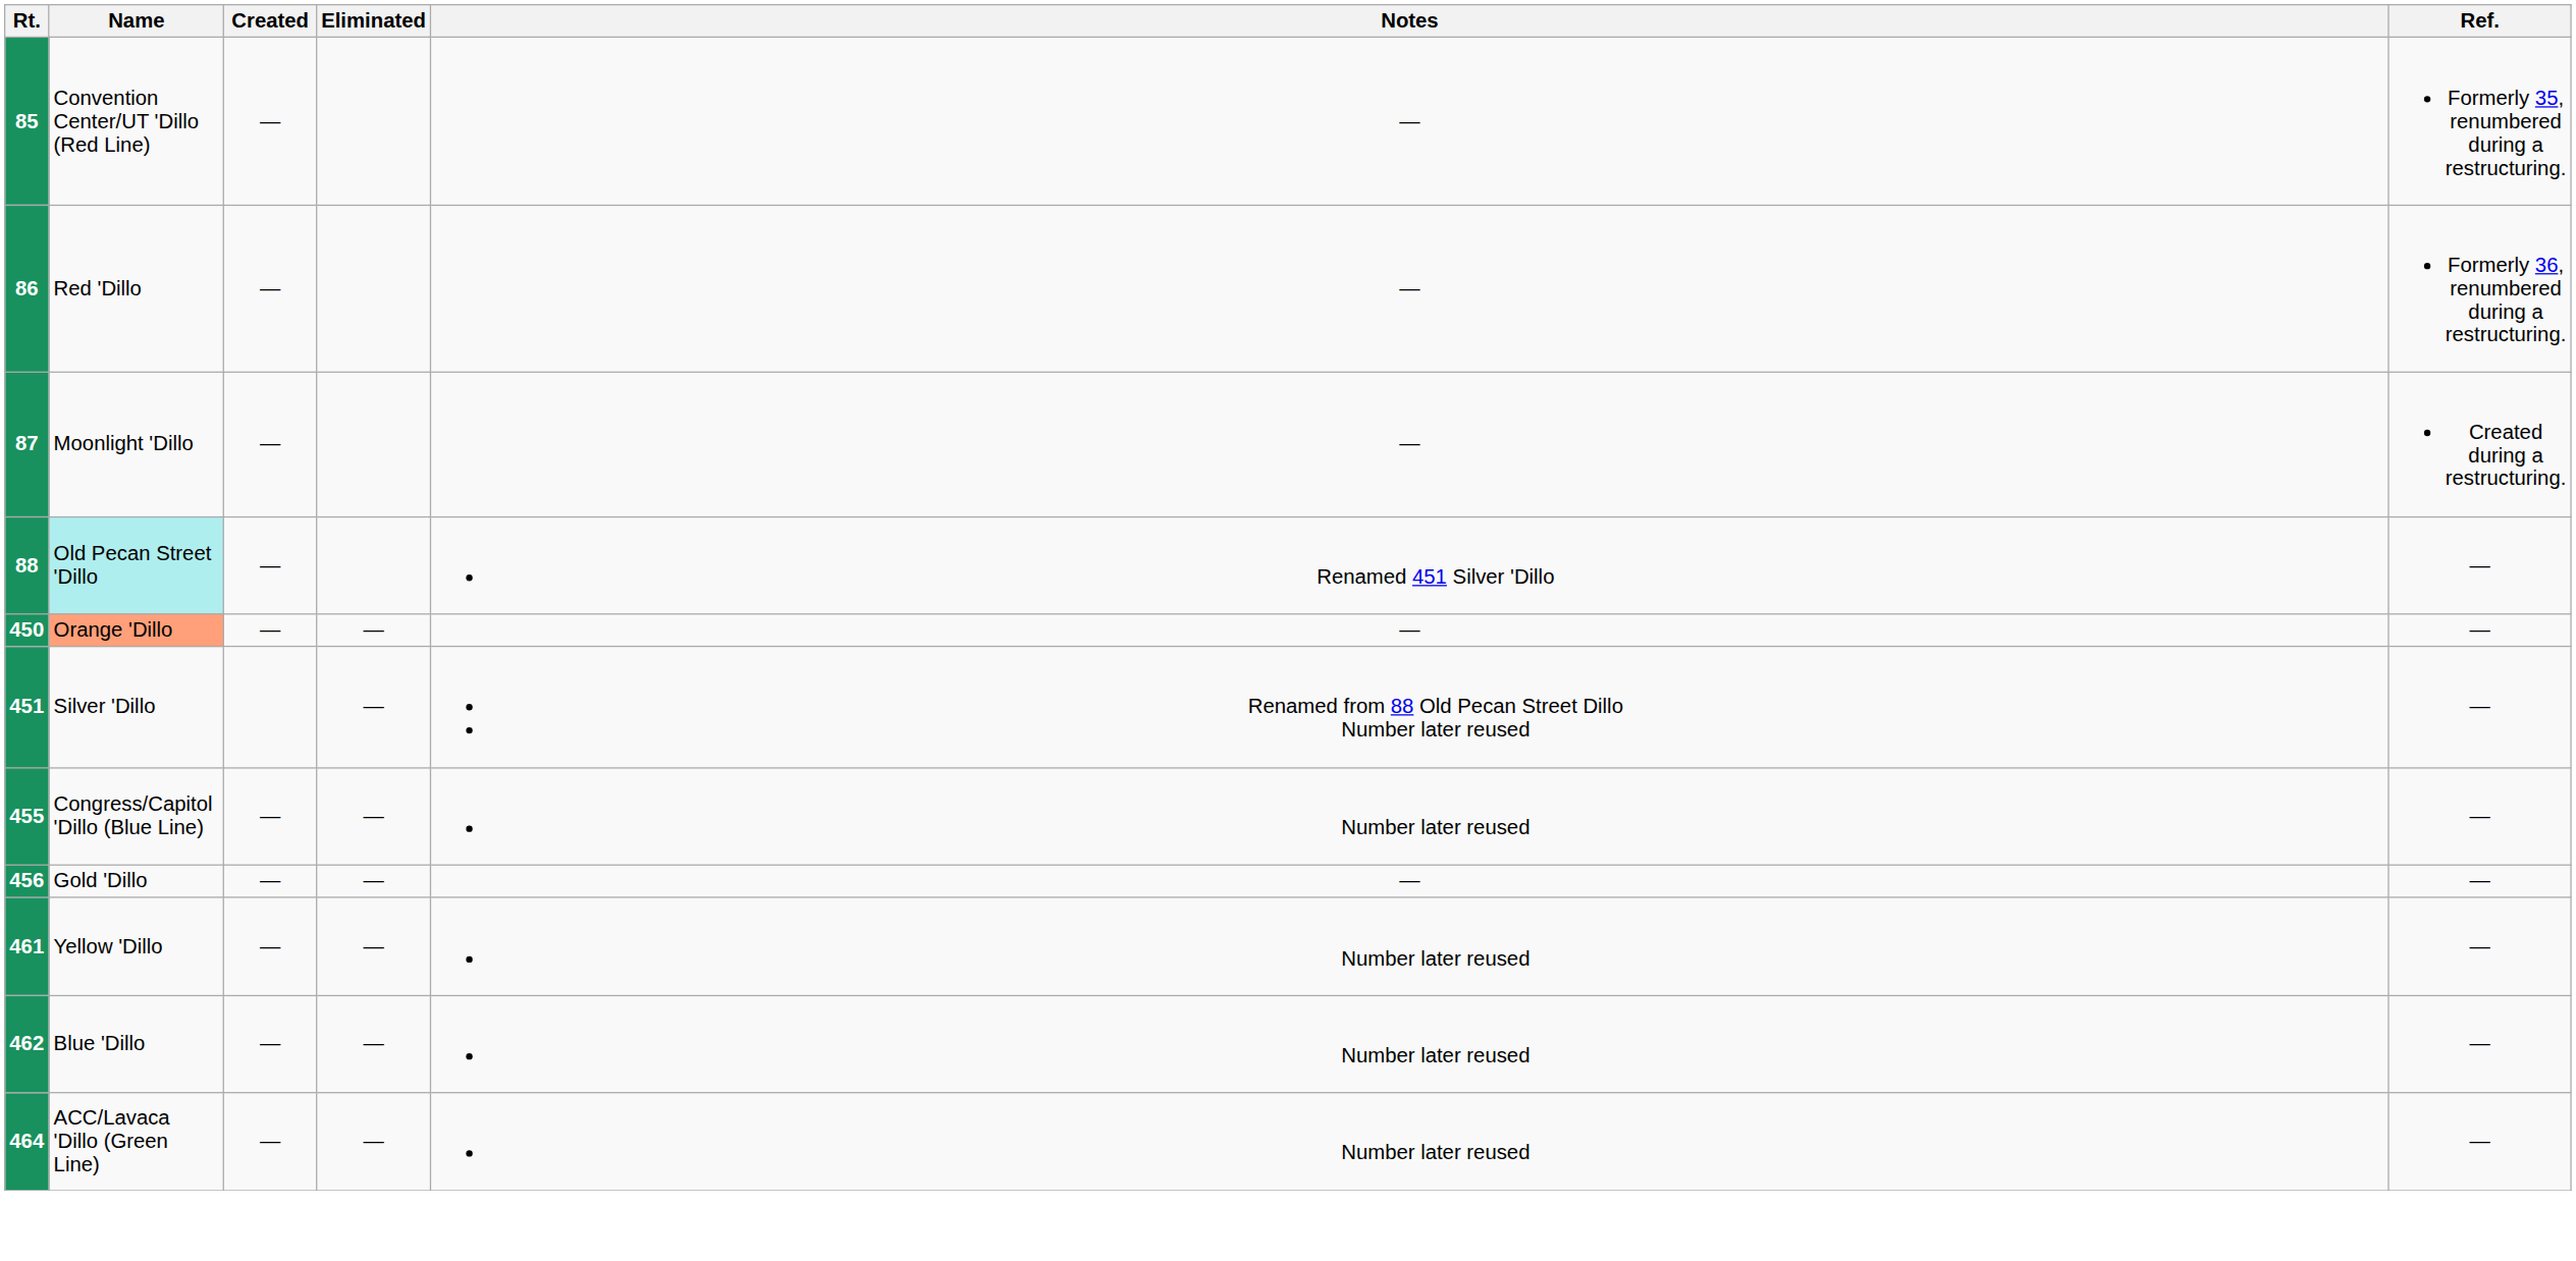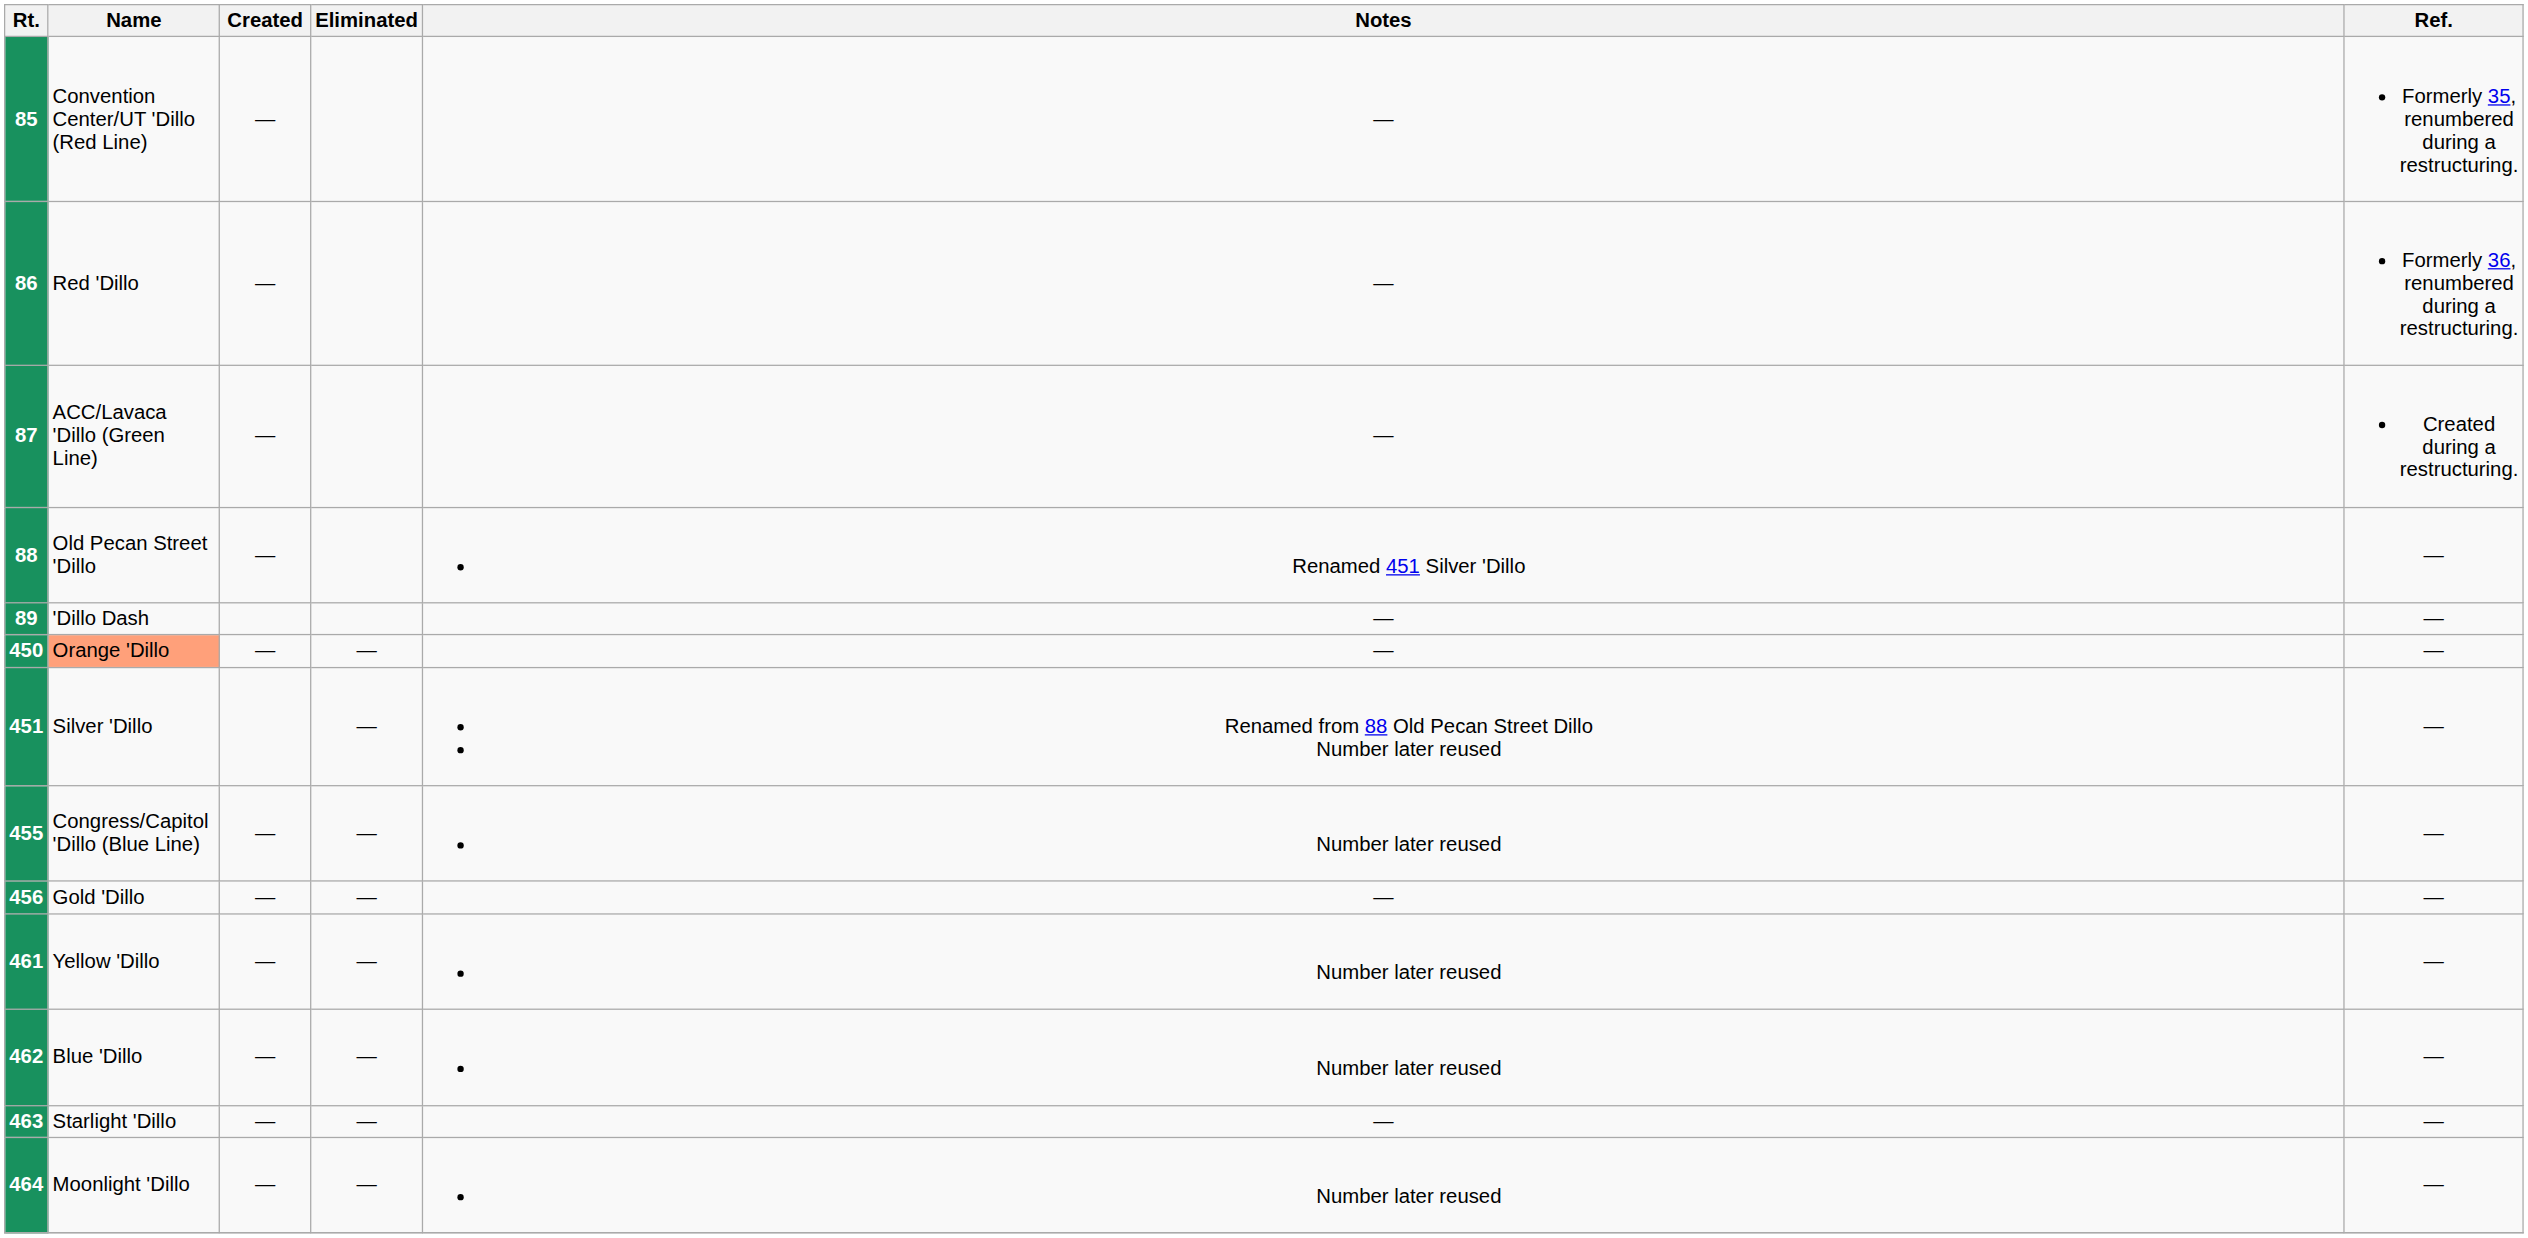87 | Name: Moonlight 'Dillo -> ACC/Lavaca 'Dillo (Green Line)
88 | Name: paleturquoise background -> no background
+ row: 89 | 'Dillo Dash | — | —
+ row: 463 | Starlight 'Dillo | — | — | — | —
464 | Name: ACC/Lavaca 'Dillo (Green Line) -> Moonlight 'Dillo
